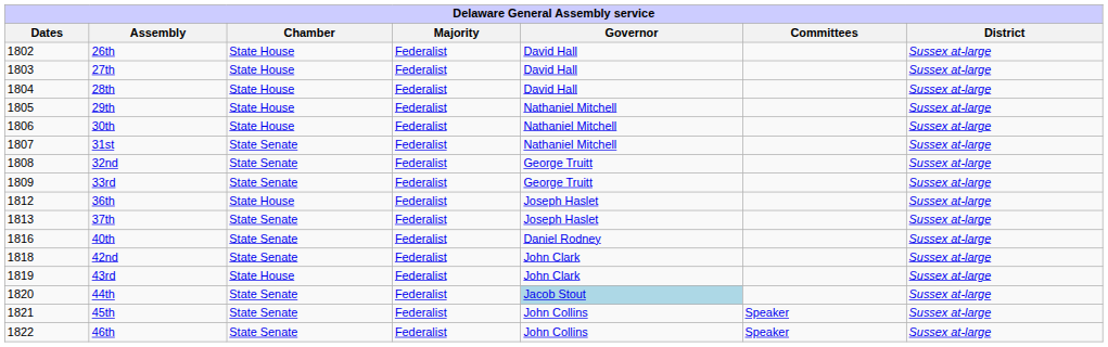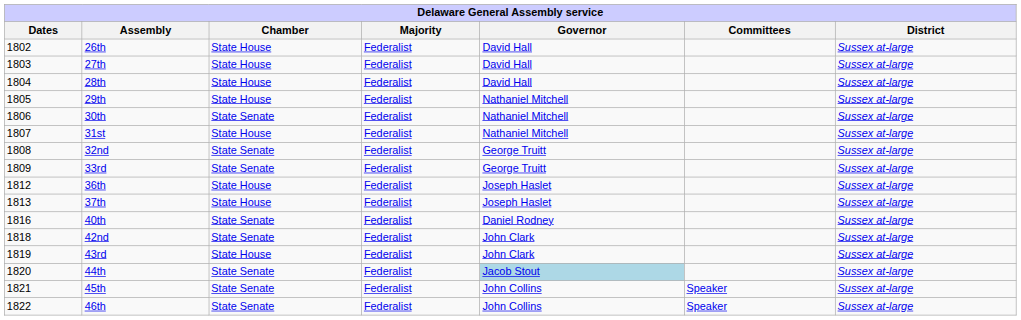30th | Chamber: State House -> State Senate
31st | Chamber: State Senate -> State House
37th | Chamber: State Senate -> State House
